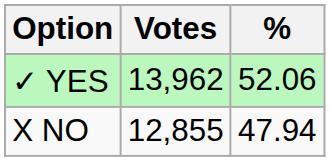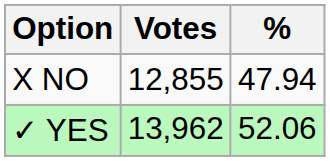rows swapped: ✓ YES <-> X NO
